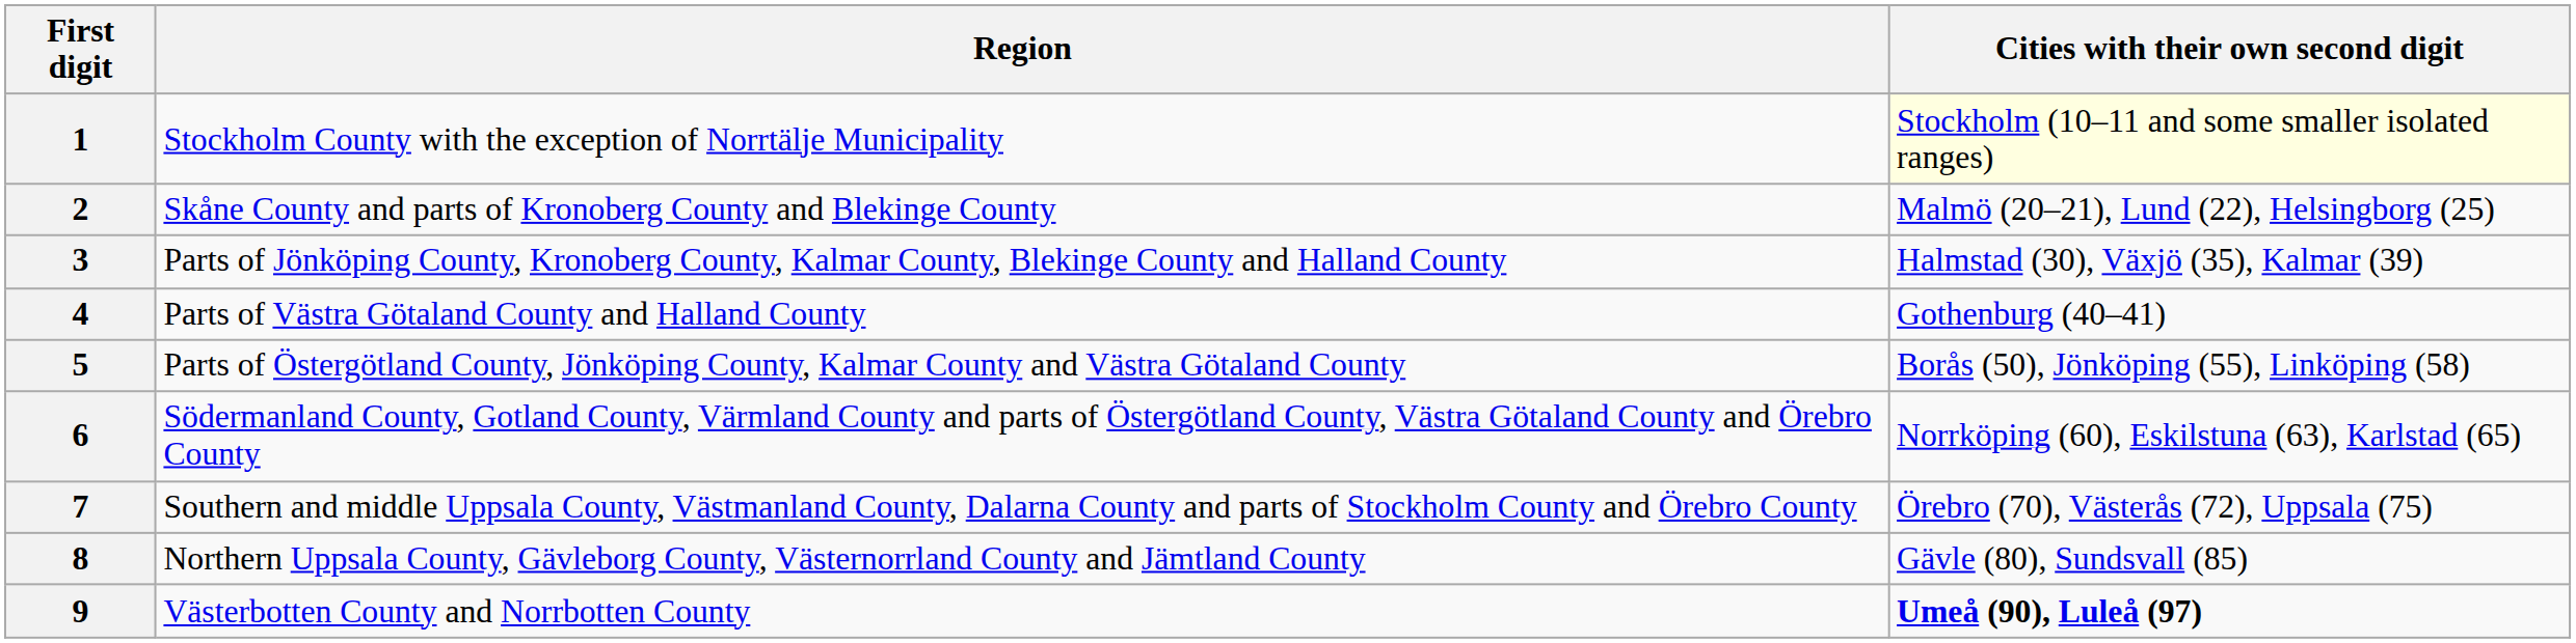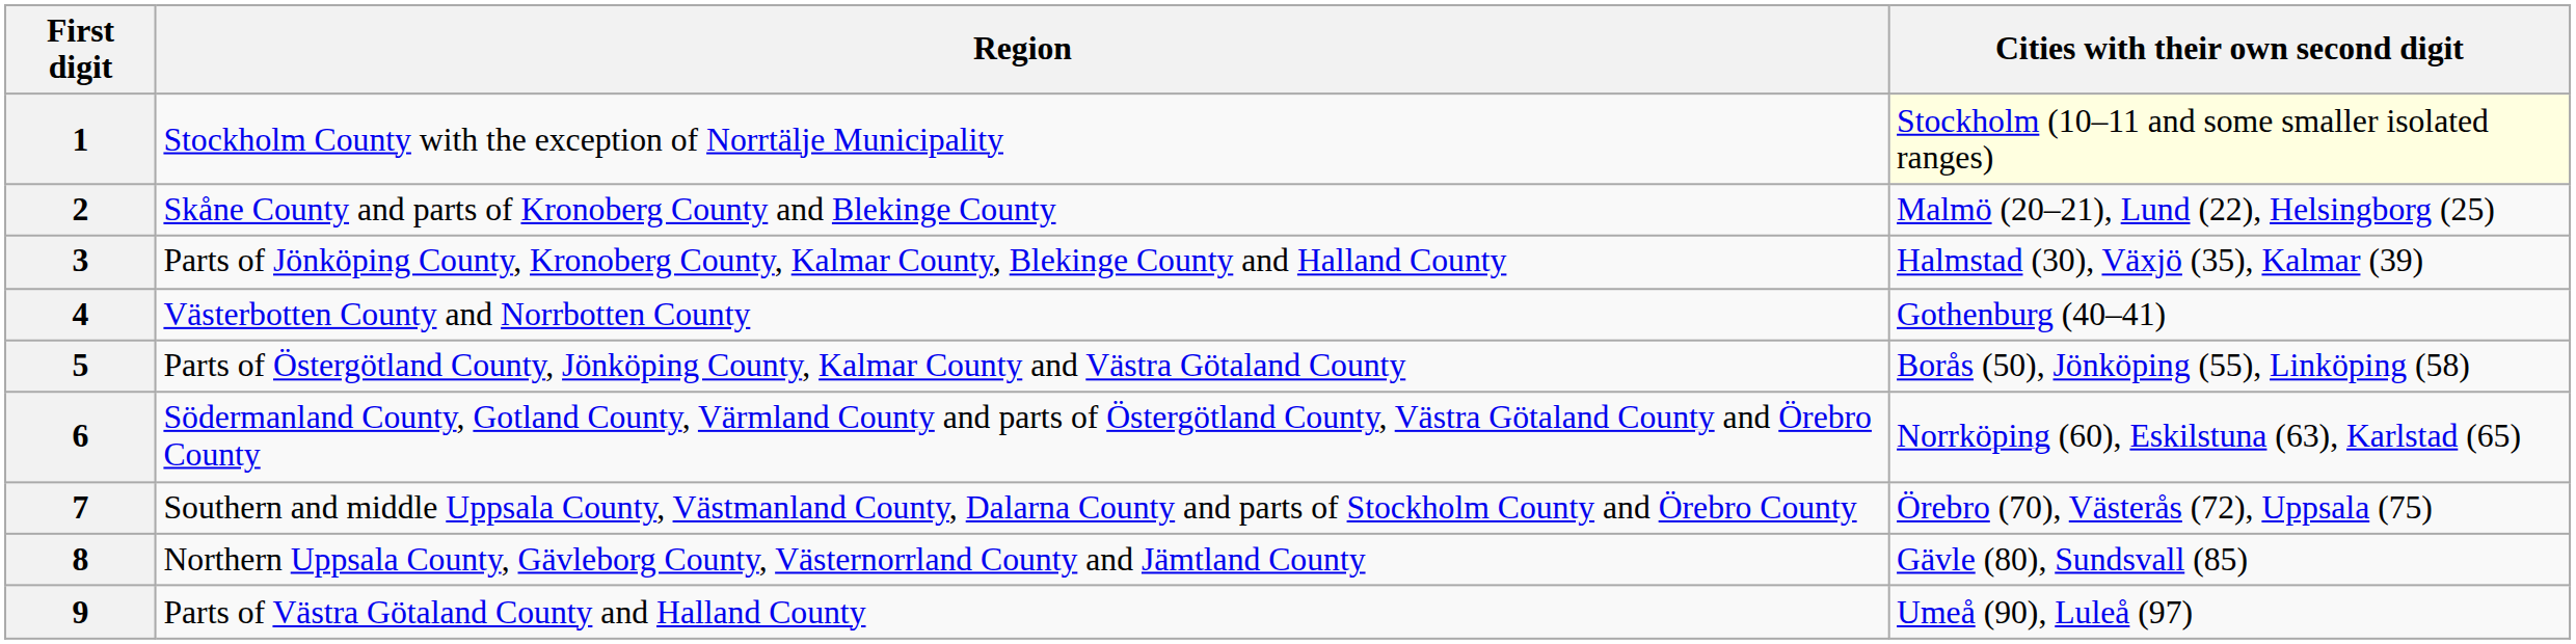4 | Region: Parts of Västra Götaland County and Halland County -> Västerbotten County and Norrbotten County
9 | Region: Västerbotten County and Norrbotten County -> Parts of Västra Götaland County and Halland County
9 | Cities with their own second digit: bold -> normal
